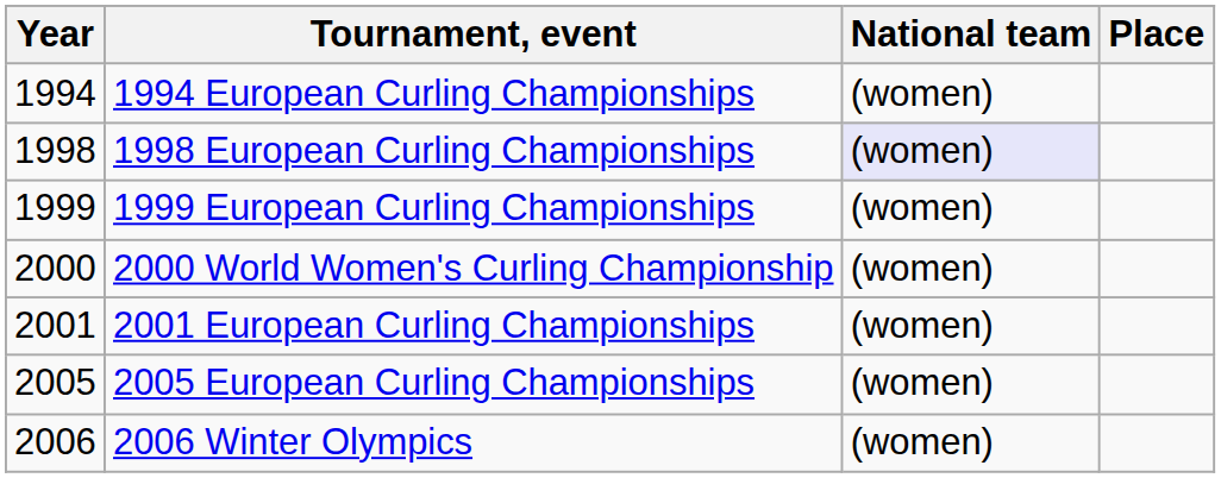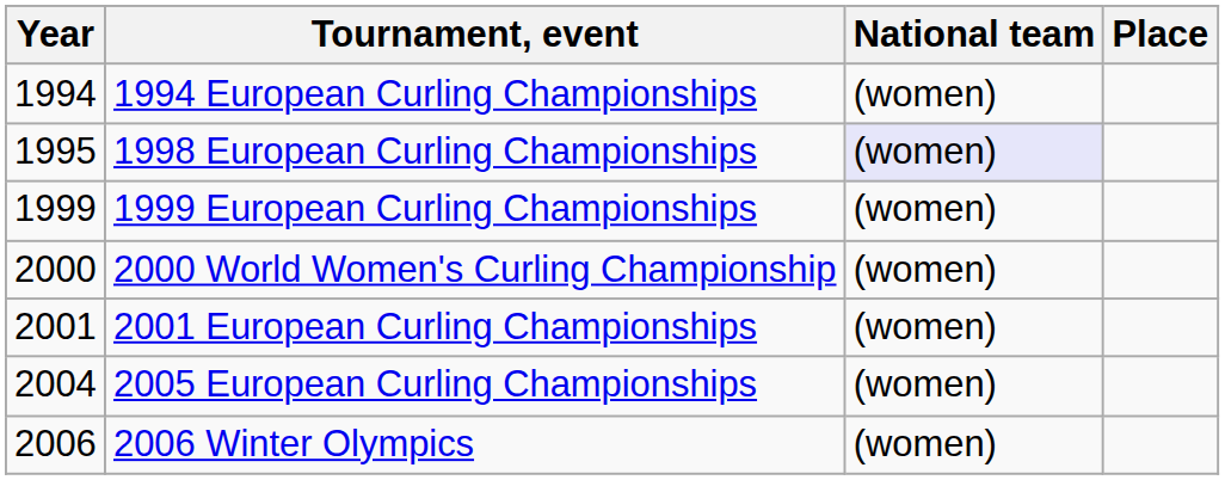1998 European Curling Championships | Year: 1998 -> 1995
2005 European Curling Championships | Year: 2005 -> 2004
